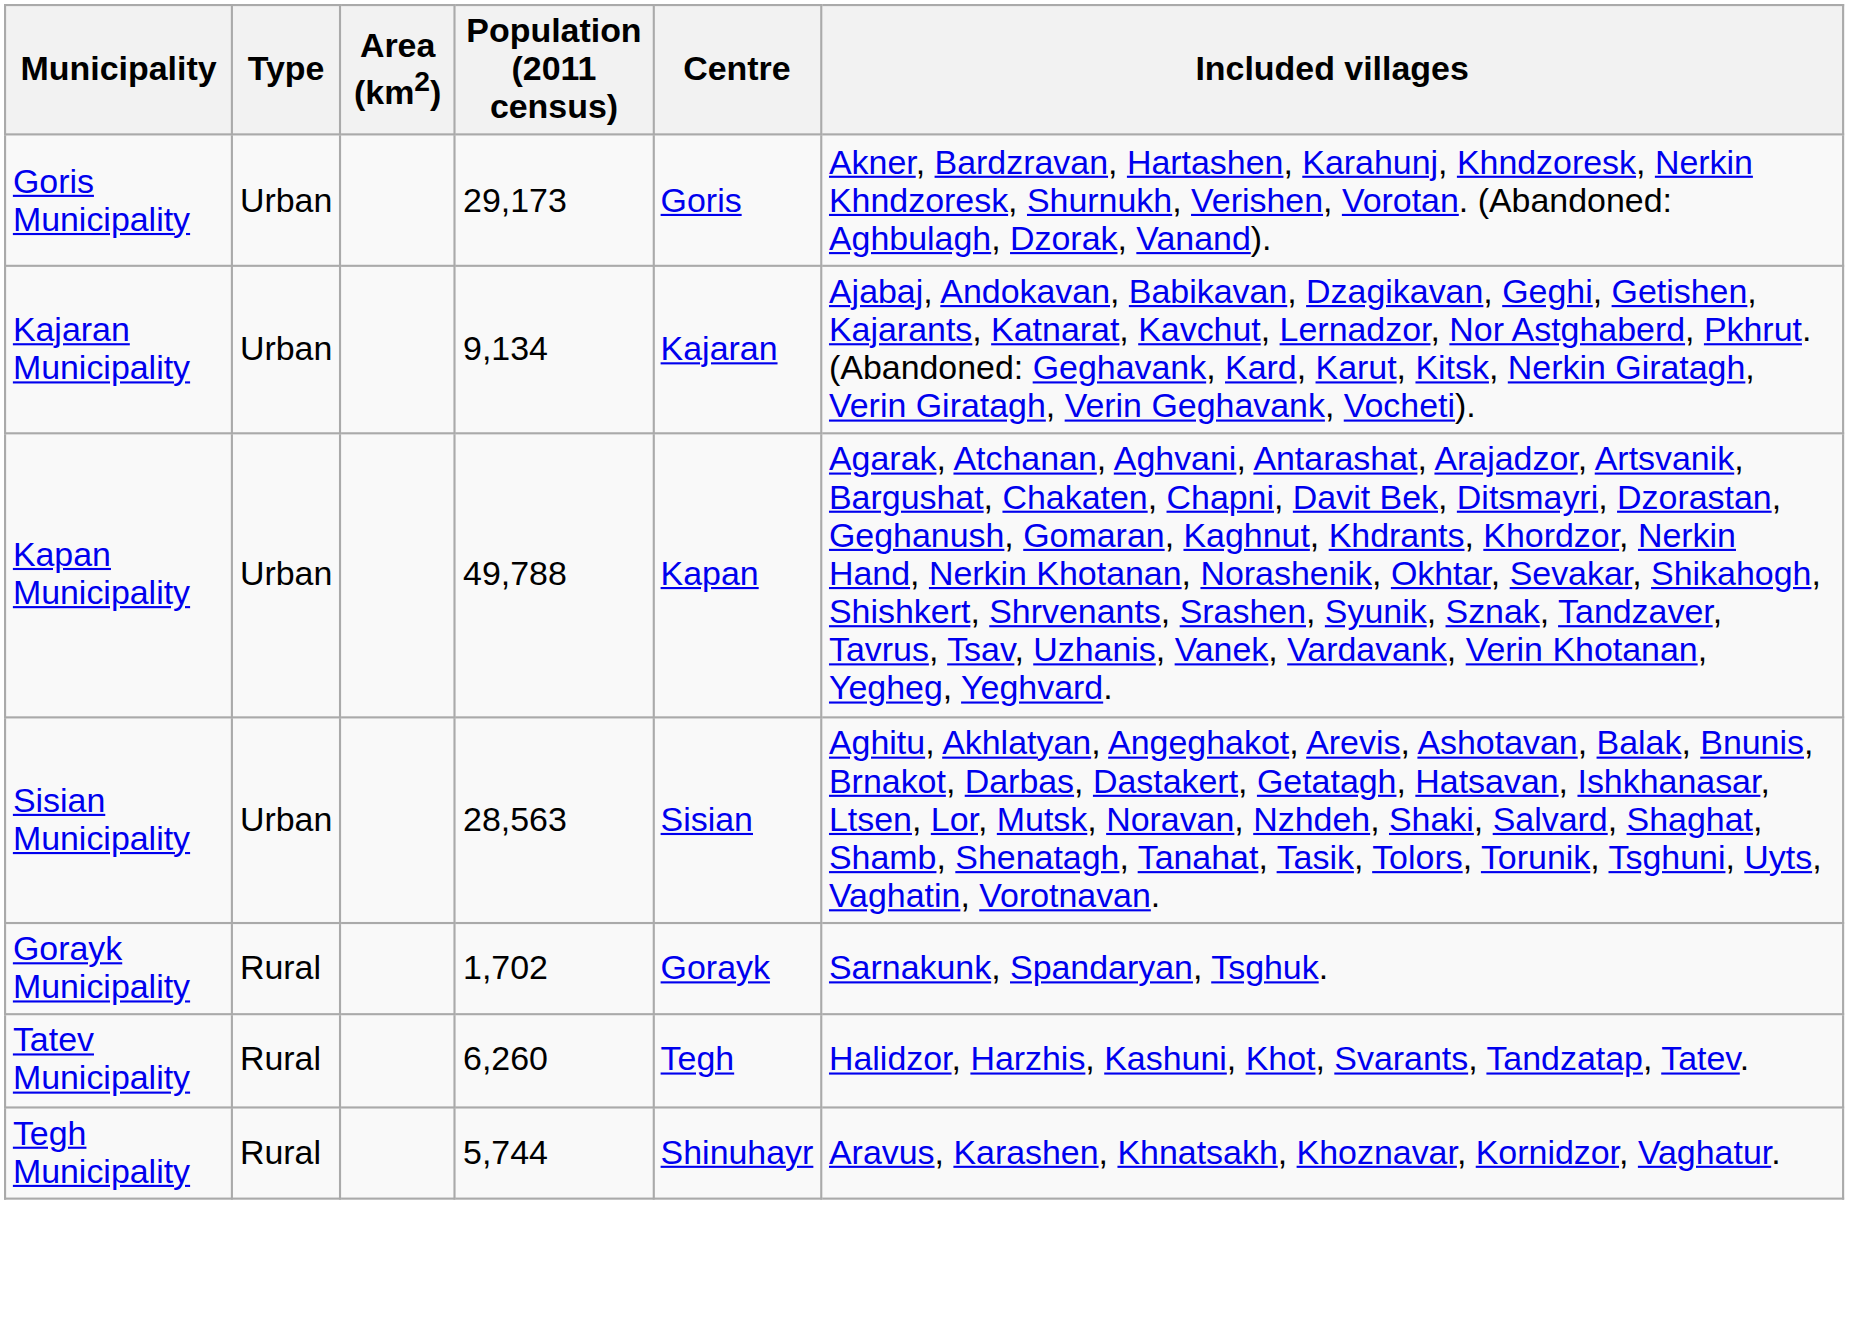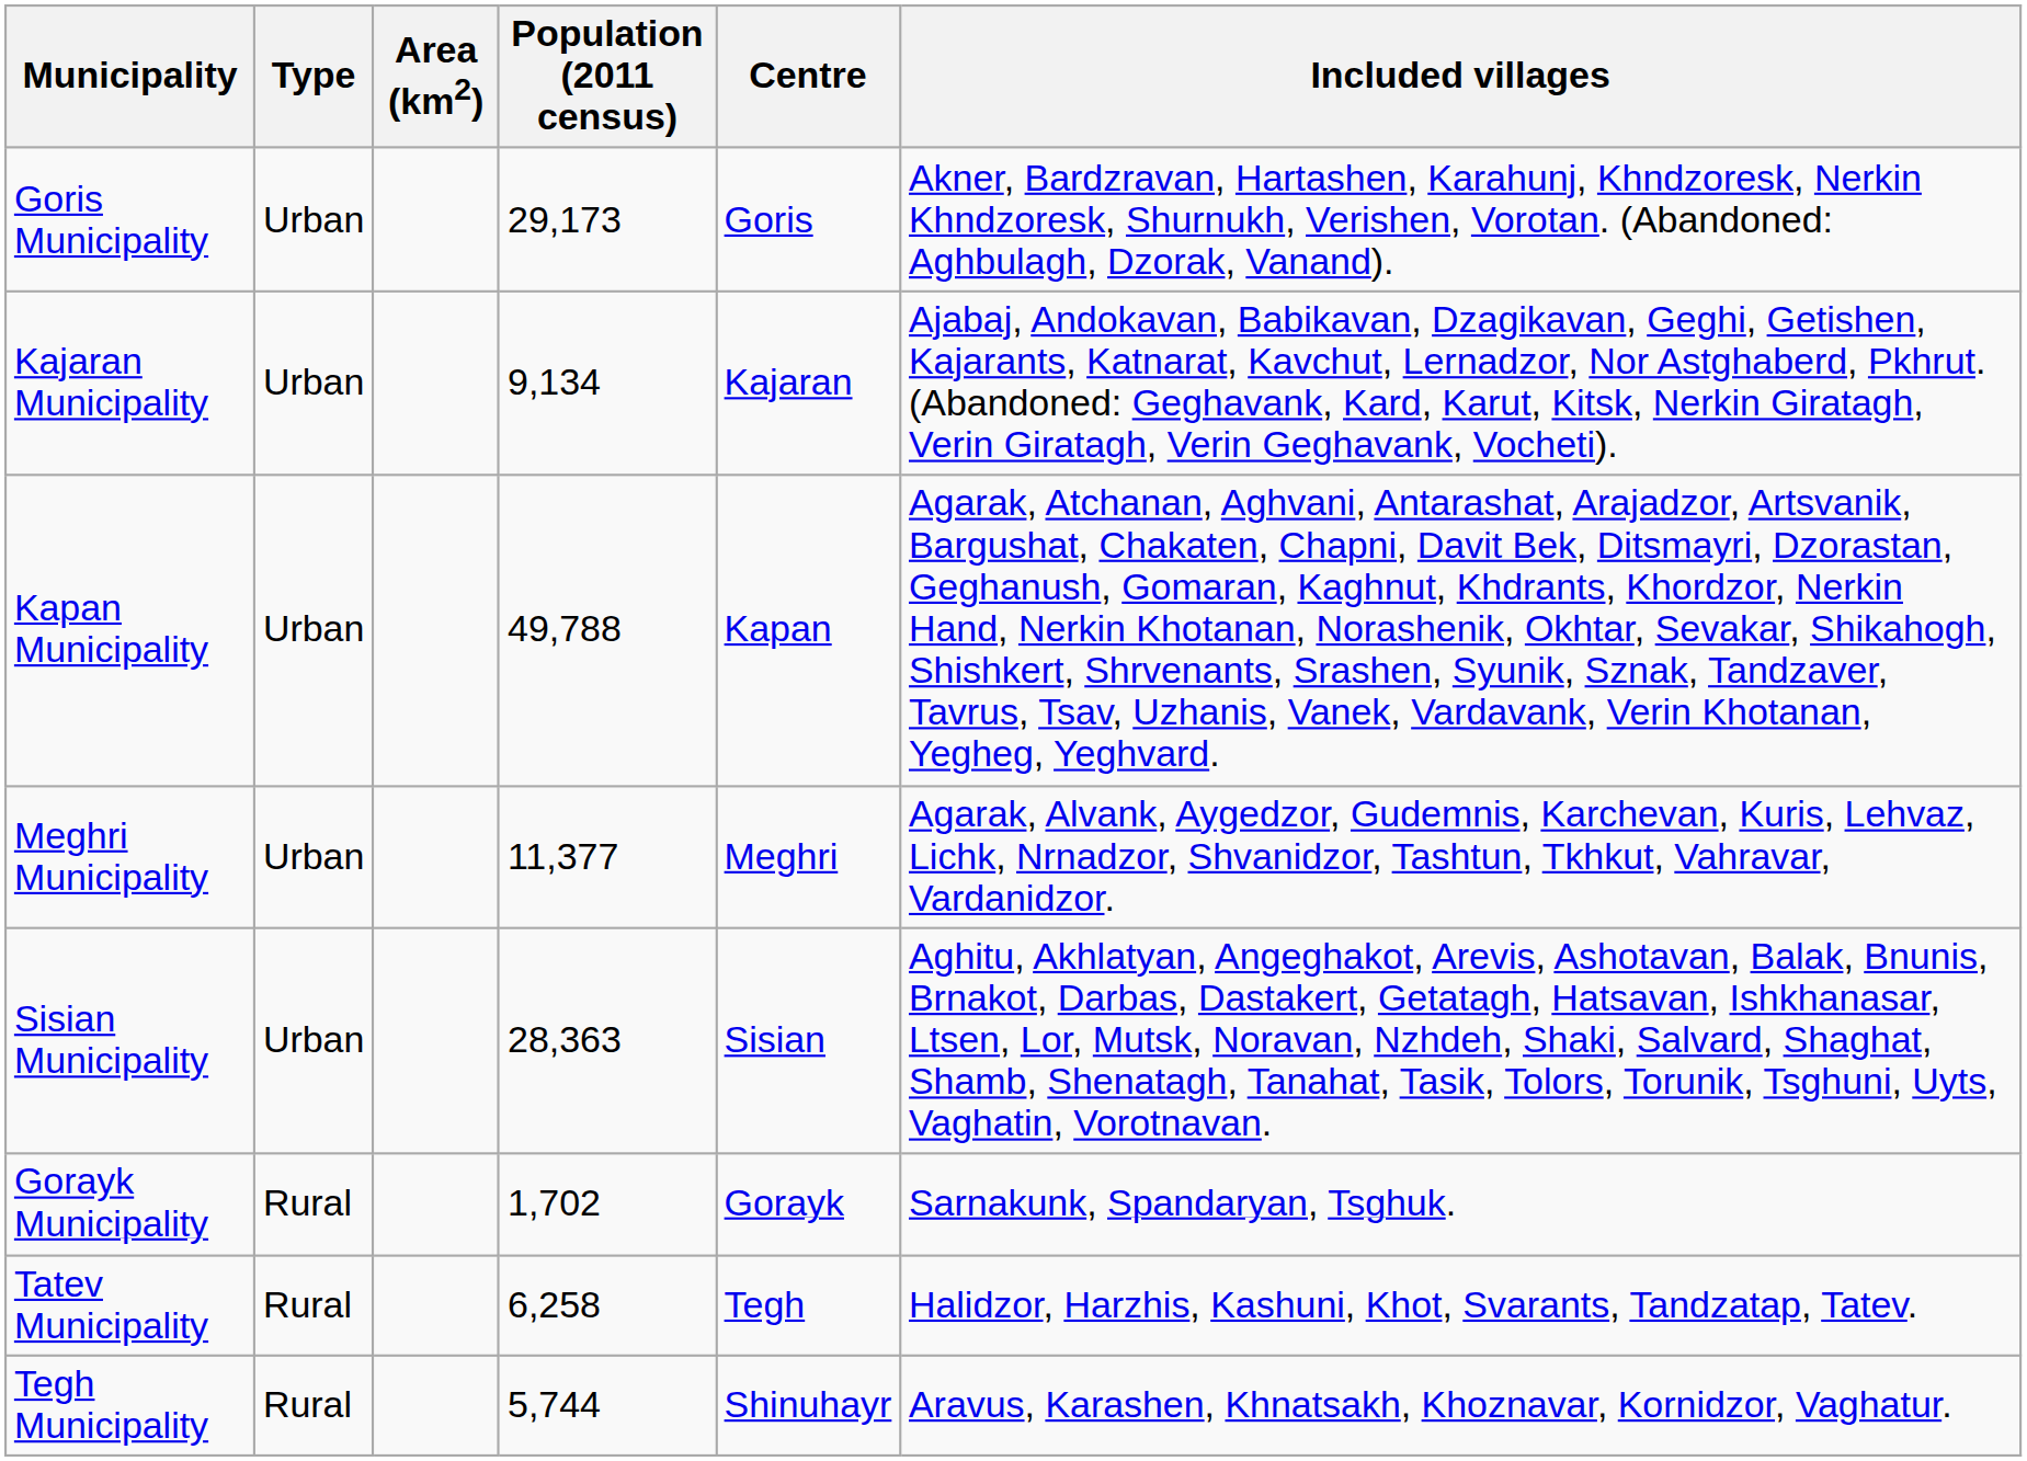+ row: Meghri Municipality | Urban | 11,377 | Meghri | Agarak, Alvank, Aygedzor, Gudemnis, Karchevan, Kuris, Lehvaz, Lichk, Nrnadzor, Shvanidzor, Tashtun, Tkhkut, Vahravar, Vardanidzor.
Sisian Municipality | Population (2011 census): 28,563 -> 28,363
Tatev Municipality | Population (2011 census): 6,260 -> 6,258
